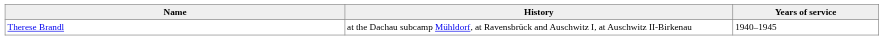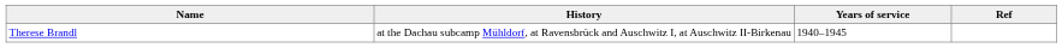+ column: Ref
